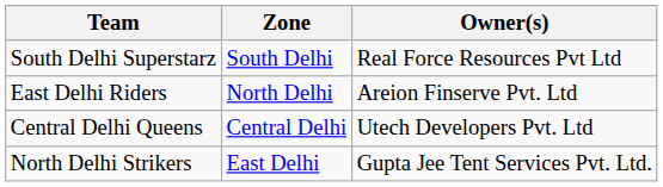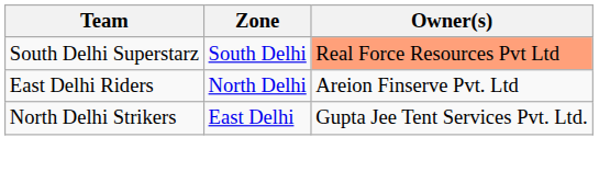South Delhi Superstarz | Owner(s): no background -> lightsalmon background
- row: Central Delhi Queens | Central Delhi | Utech Developers Pvt. Ltd
